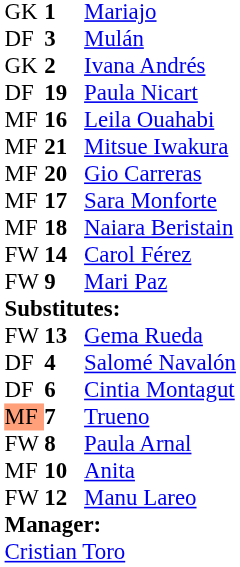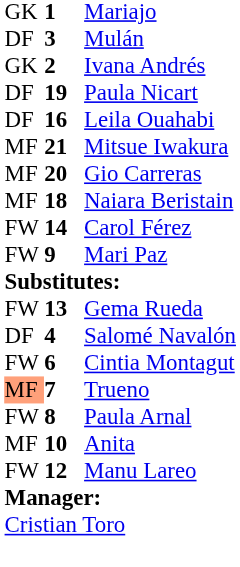Leila Ouahabi | column 1: MF -> DF
- row: MF | 17 | Sara Monforte
Cintia Montagut | column 1: DF -> FW
